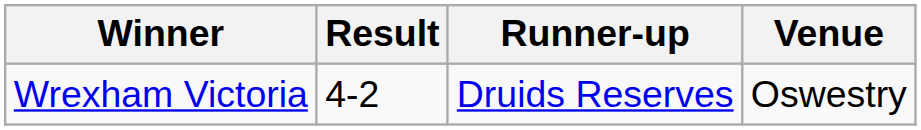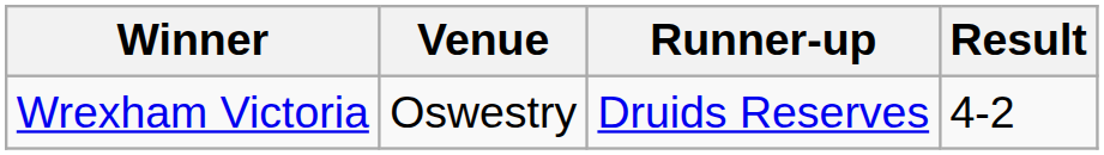columns swapped: Result <-> Venue
